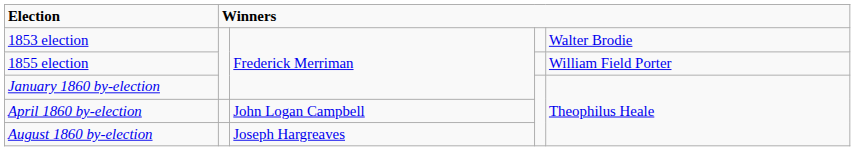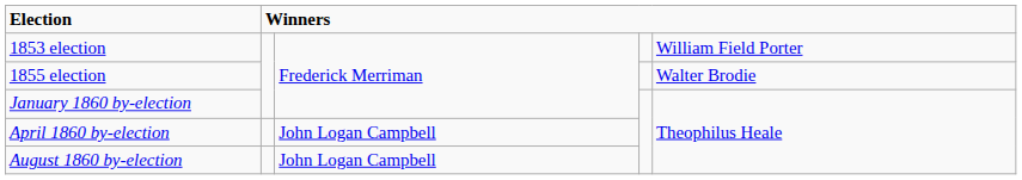1853 election | column 5: Walter Brodie -> William Field Porter
1855 election | column 5: William Field Porter -> Walter Brodie
August 1860 by-election | column 3: Joseph Hargreaves -> John Logan Campbell
